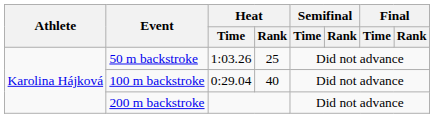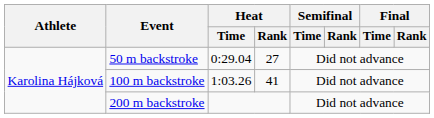50 m backstroke | Heat / Time: 1:03.26 -> 0:29.04
50 m backstroke | Heat / Rank: 25 -> 27
100 m backstroke | Heat / Time: 0:29.04 -> 1:03.26
100 m backstroke | Heat / Rank: 40 -> 41
